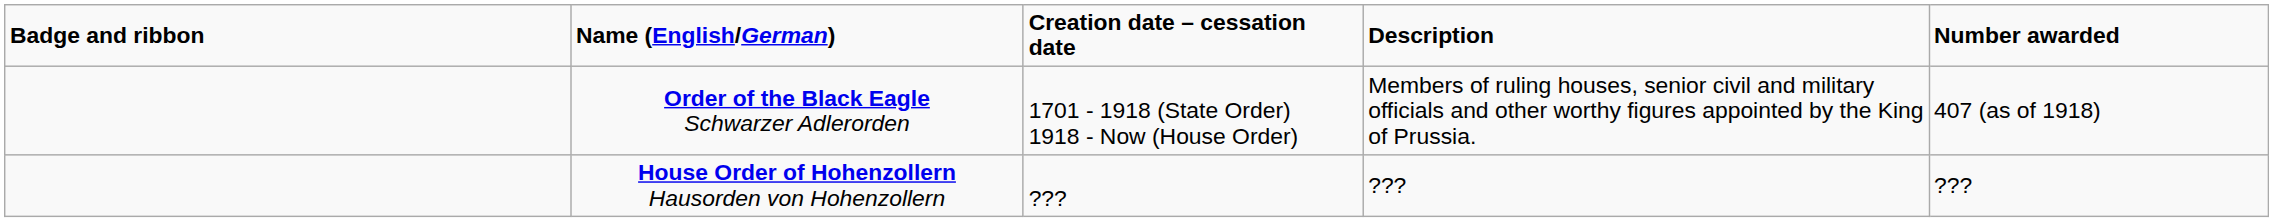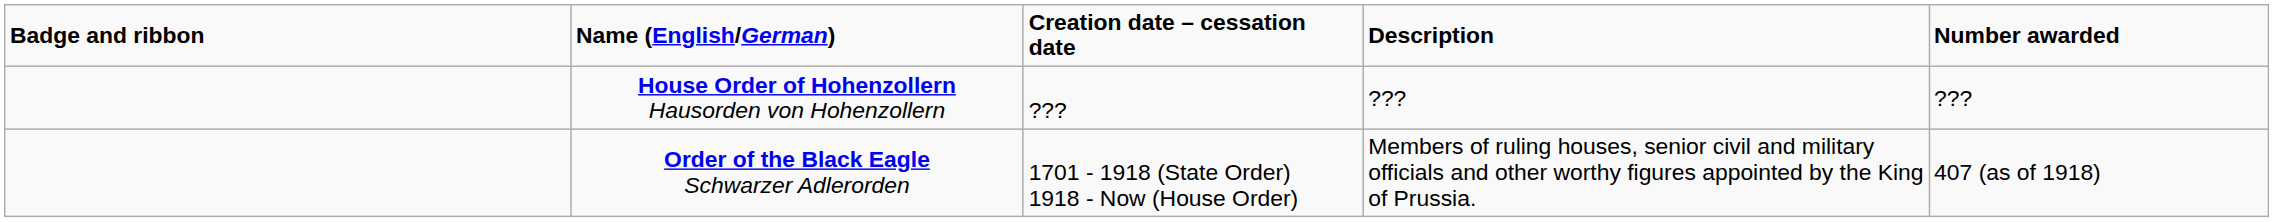rows swapped: Order of the Black Eagle Schwarzer Adlerorden <-> House Order of Hohenzollern Hausorden von Hohenzollern
